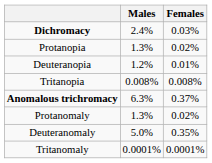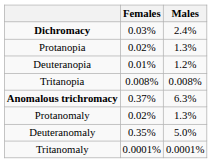columns swapped: Males <-> Females
